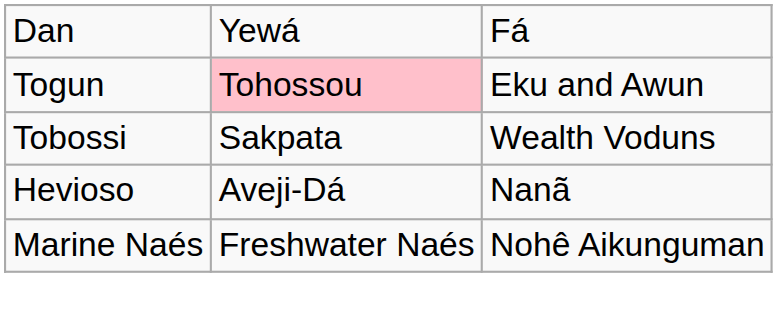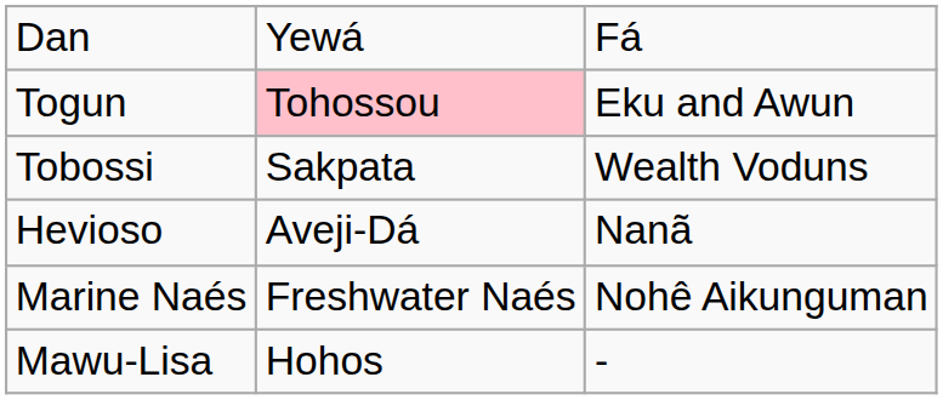+ row: Mawu-Lisa | Hohos | -
